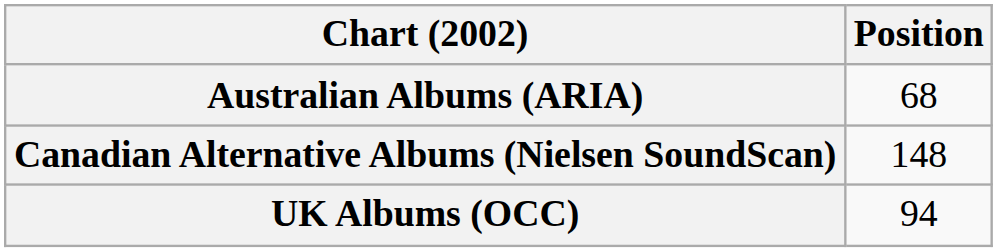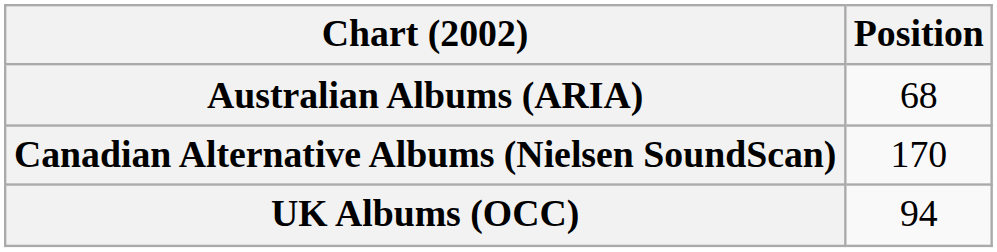Canadian Alternative Albums (Nielsen SoundScan) | Position: 148 -> 170
